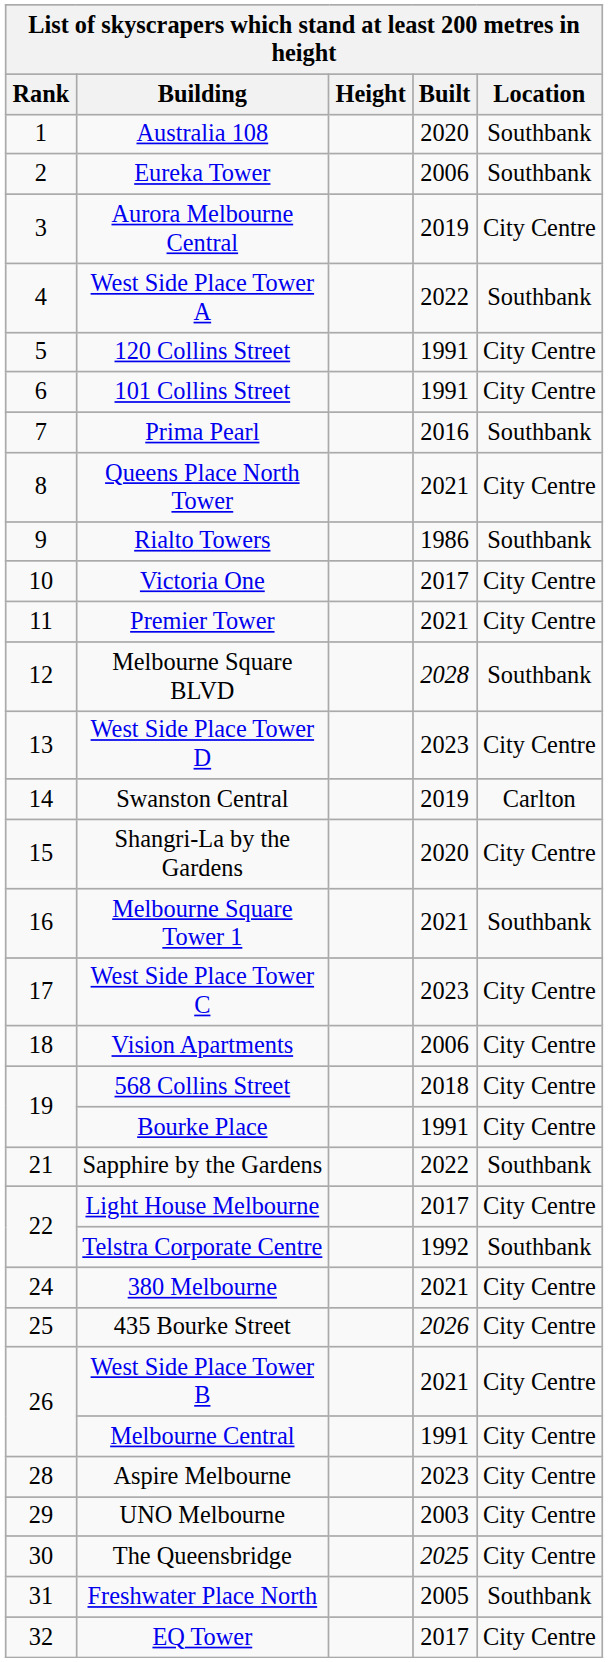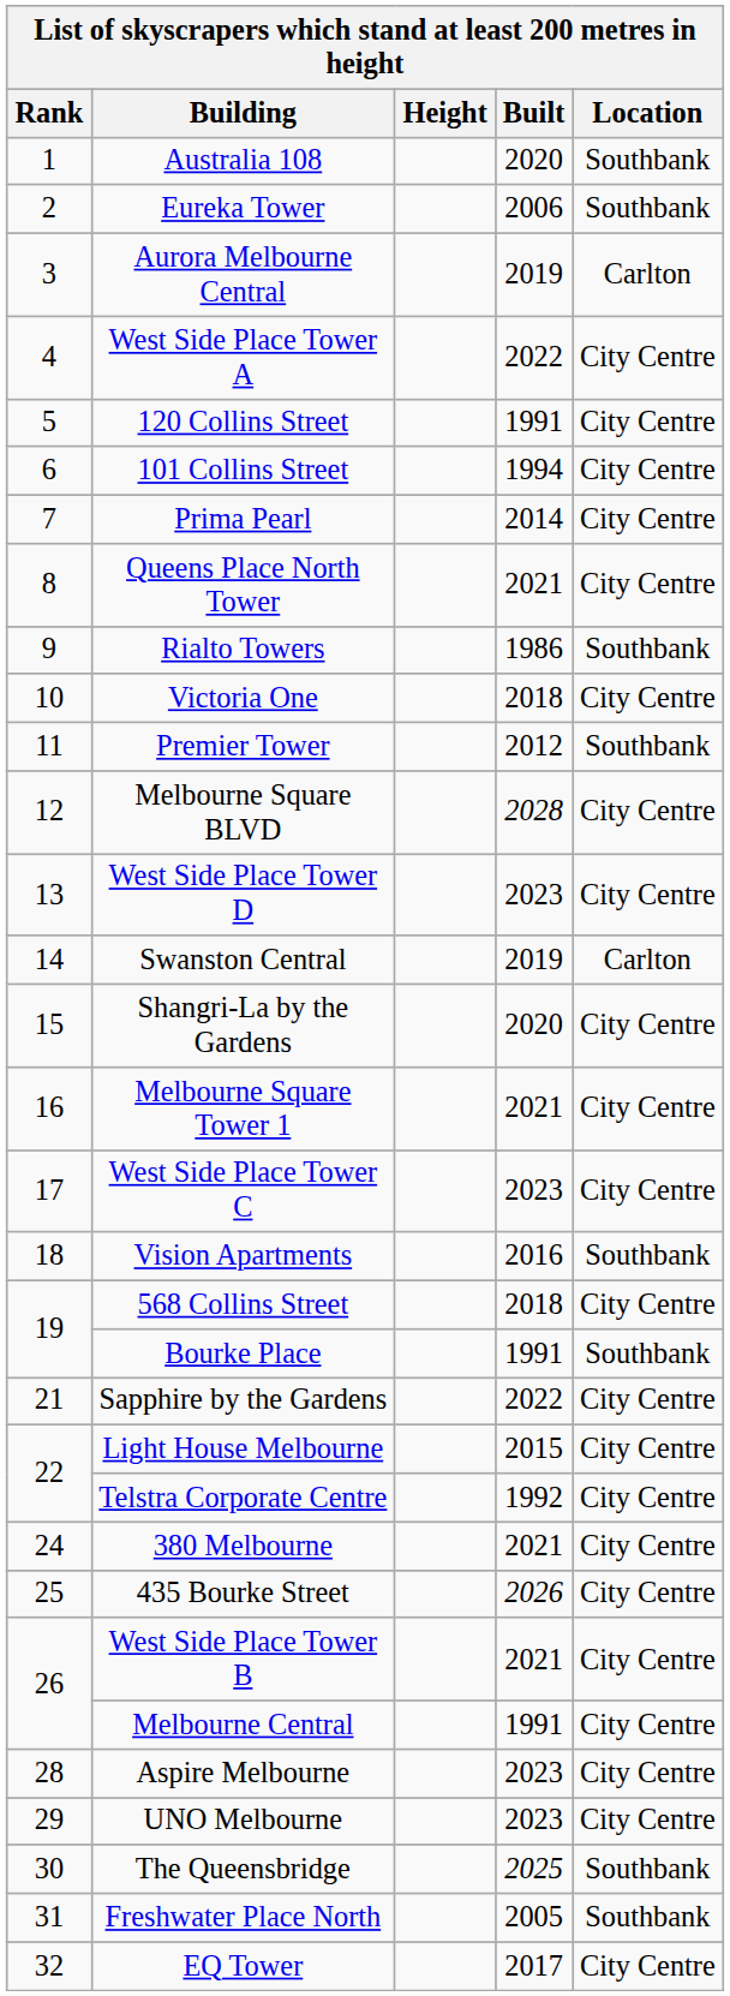Aurora Melbourne Central | Location: City Centre -> Carlton
West Side Place Tower A | Location: Southbank -> City Centre
101 Collins Street | Built: 1991 -> 1994
Prima Pearl | Built: 2016 -> 2014
Prima Pearl | Location: Southbank -> City Centre
Victoria One | Built: 2017 -> 2018
Premier Tower | Built: 2021 -> 2012
Premier Tower | Location: City Centre -> Southbank
Melbourne Square BLVD | Location: Southbank -> City Centre
Melbourne Square Tower 1 | Location: Southbank -> City Centre
Vision Apartments | Built: 2006 -> 2016
Vision Apartments | Location: City Centre -> Southbank
Bourke Place | Location: City Centre -> Southbank
Sapphire by the Gardens | Location: Southbank -> City Centre
Light House Melbourne | Built: 2017 -> 2015
Telstra Corporate Centre | Location: Southbank -> City Centre
UNO Melbourne | Built: 2003 -> 2023
The Queensbridge | Location: City Centre -> Southbank
